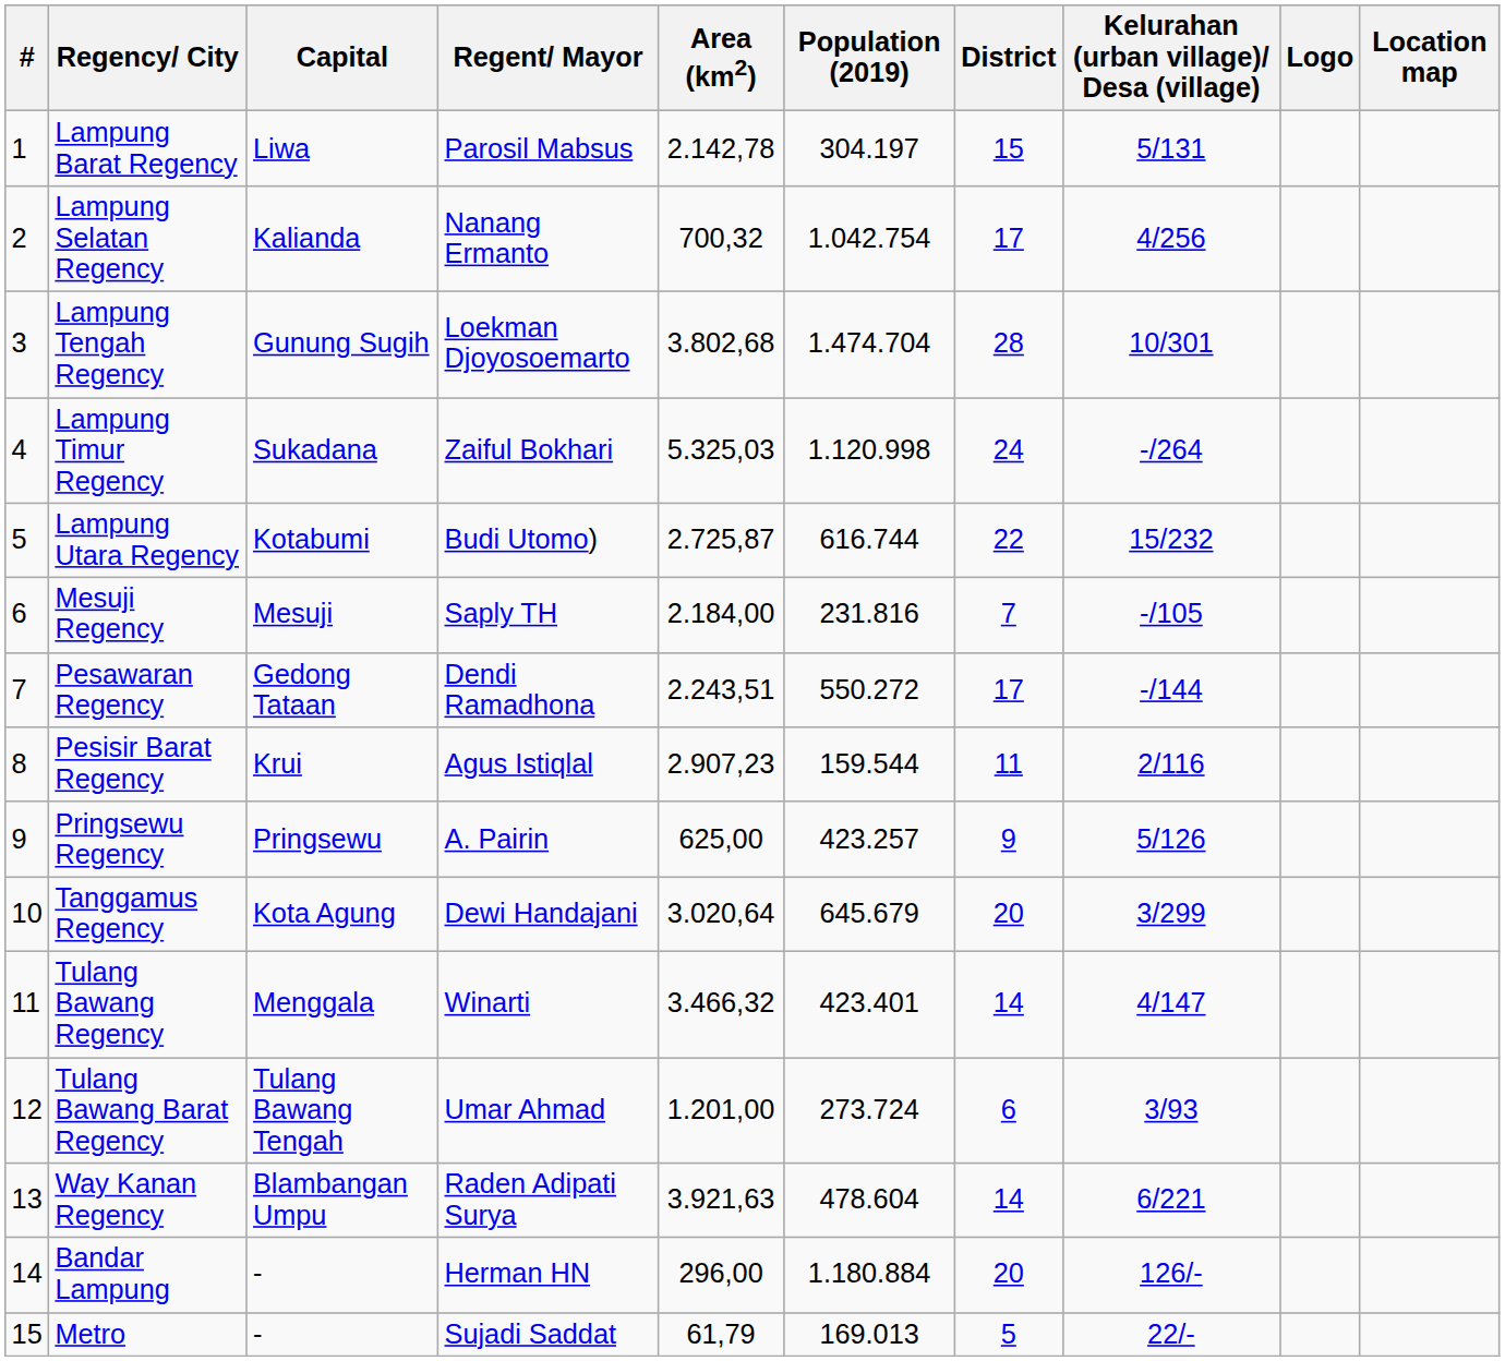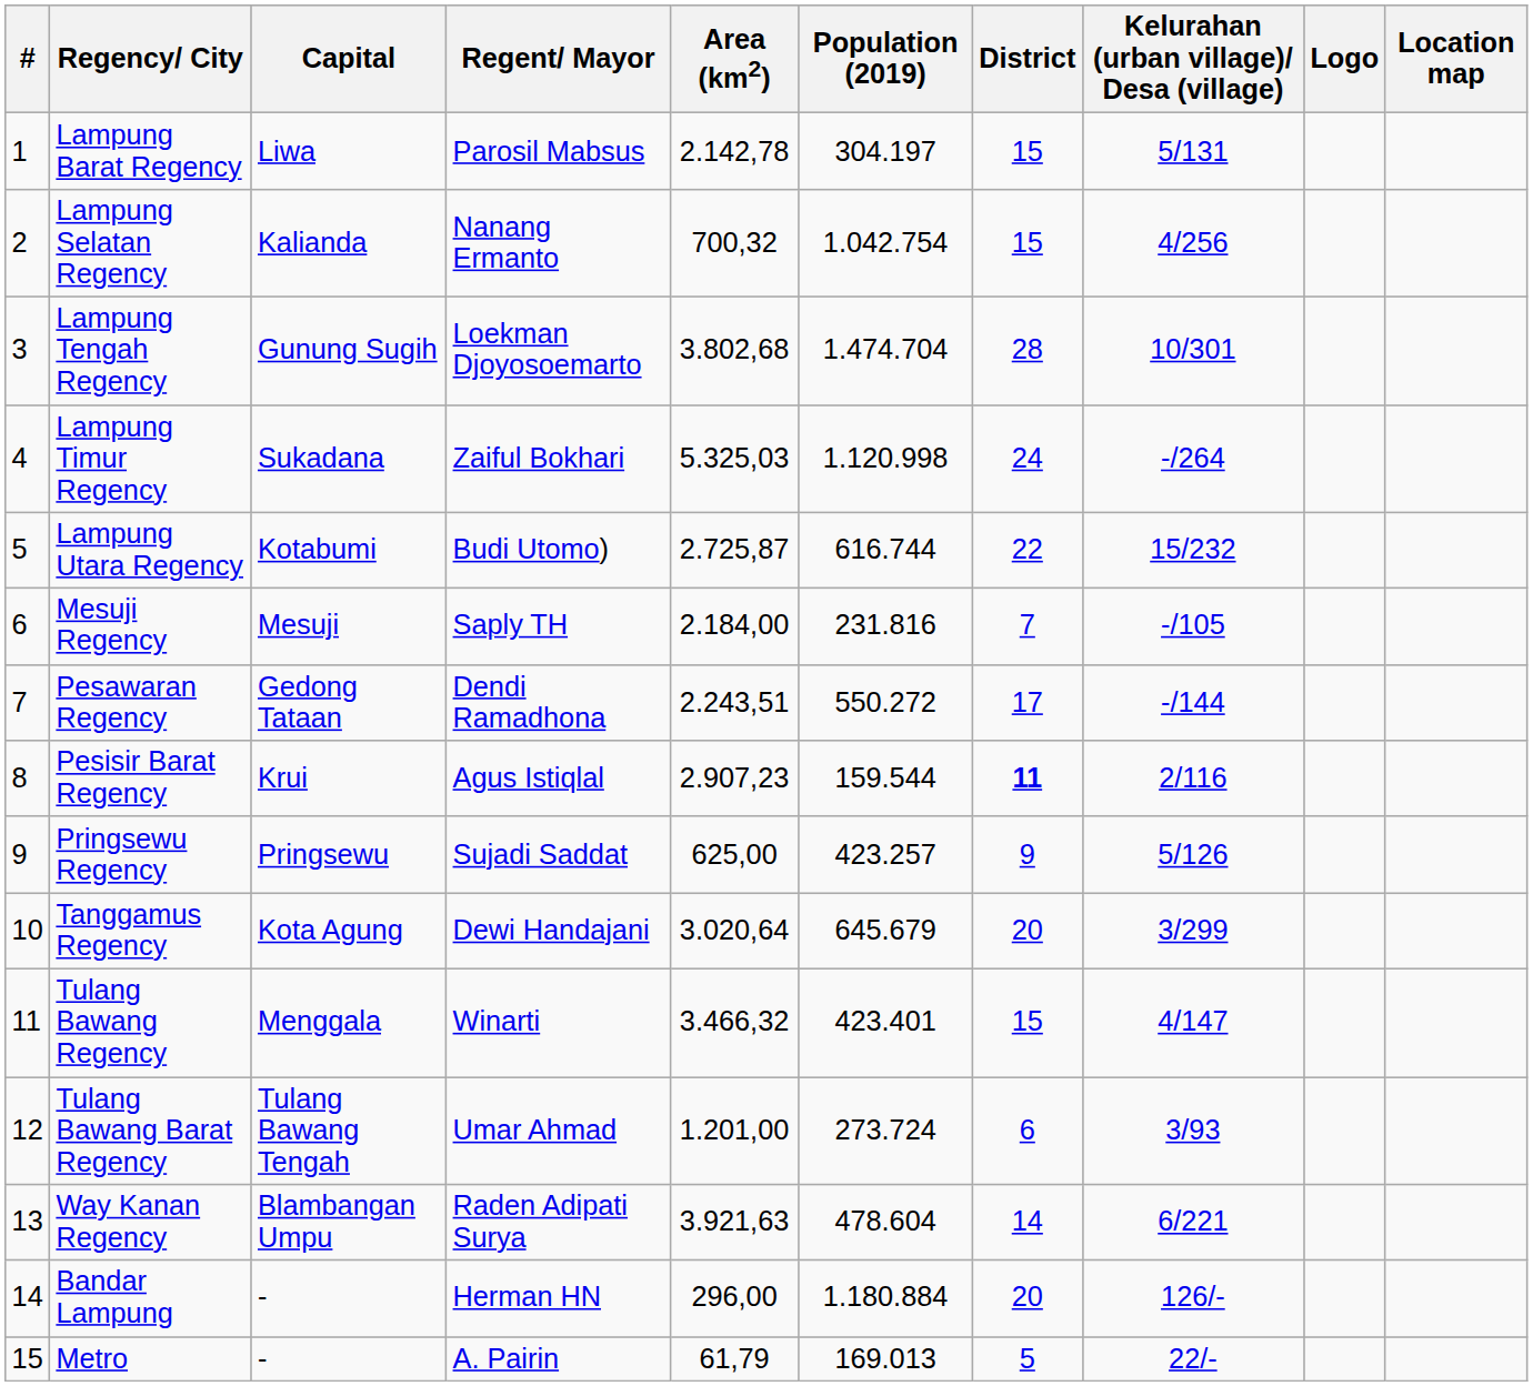Lampung Selatan Regency | District: 17 -> 15
Pesisir Barat Regency | District: normal -> bold
Pringsewu Regency | Regent/ Mayor: A. Pairin -> Sujadi Saddat
Tulang Bawang Regency | District: 14 -> 15
Metro | Regent/ Mayor: Sujadi Saddat -> A. Pairin
